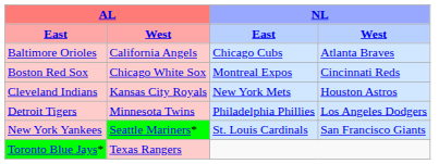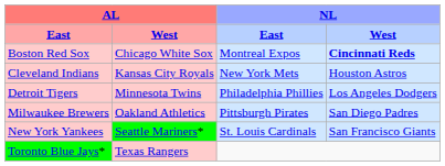- row: Baltimore Orioles | California Angels | Chicago Cubs | Atlanta Braves
Boston Red Sox | NL / West: normal -> bold
+ row: Milwaukee Brewers | Oakland Athletics | Pittsburgh Pirates | San Diego Padres
